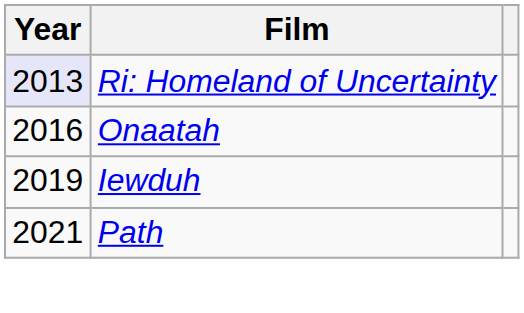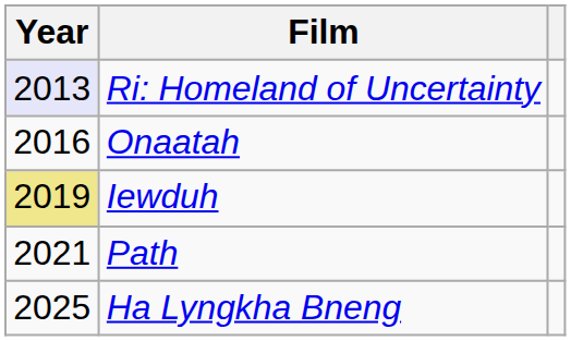Iewduh | Year: no background -> khaki background
+ row: 2025 | Ha Lyngkha Bneng
